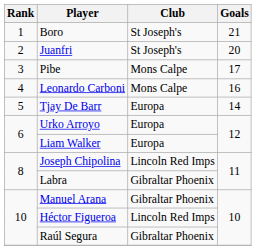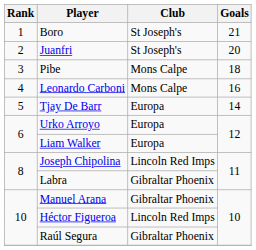Pibe | Goals: 17 -> 18
